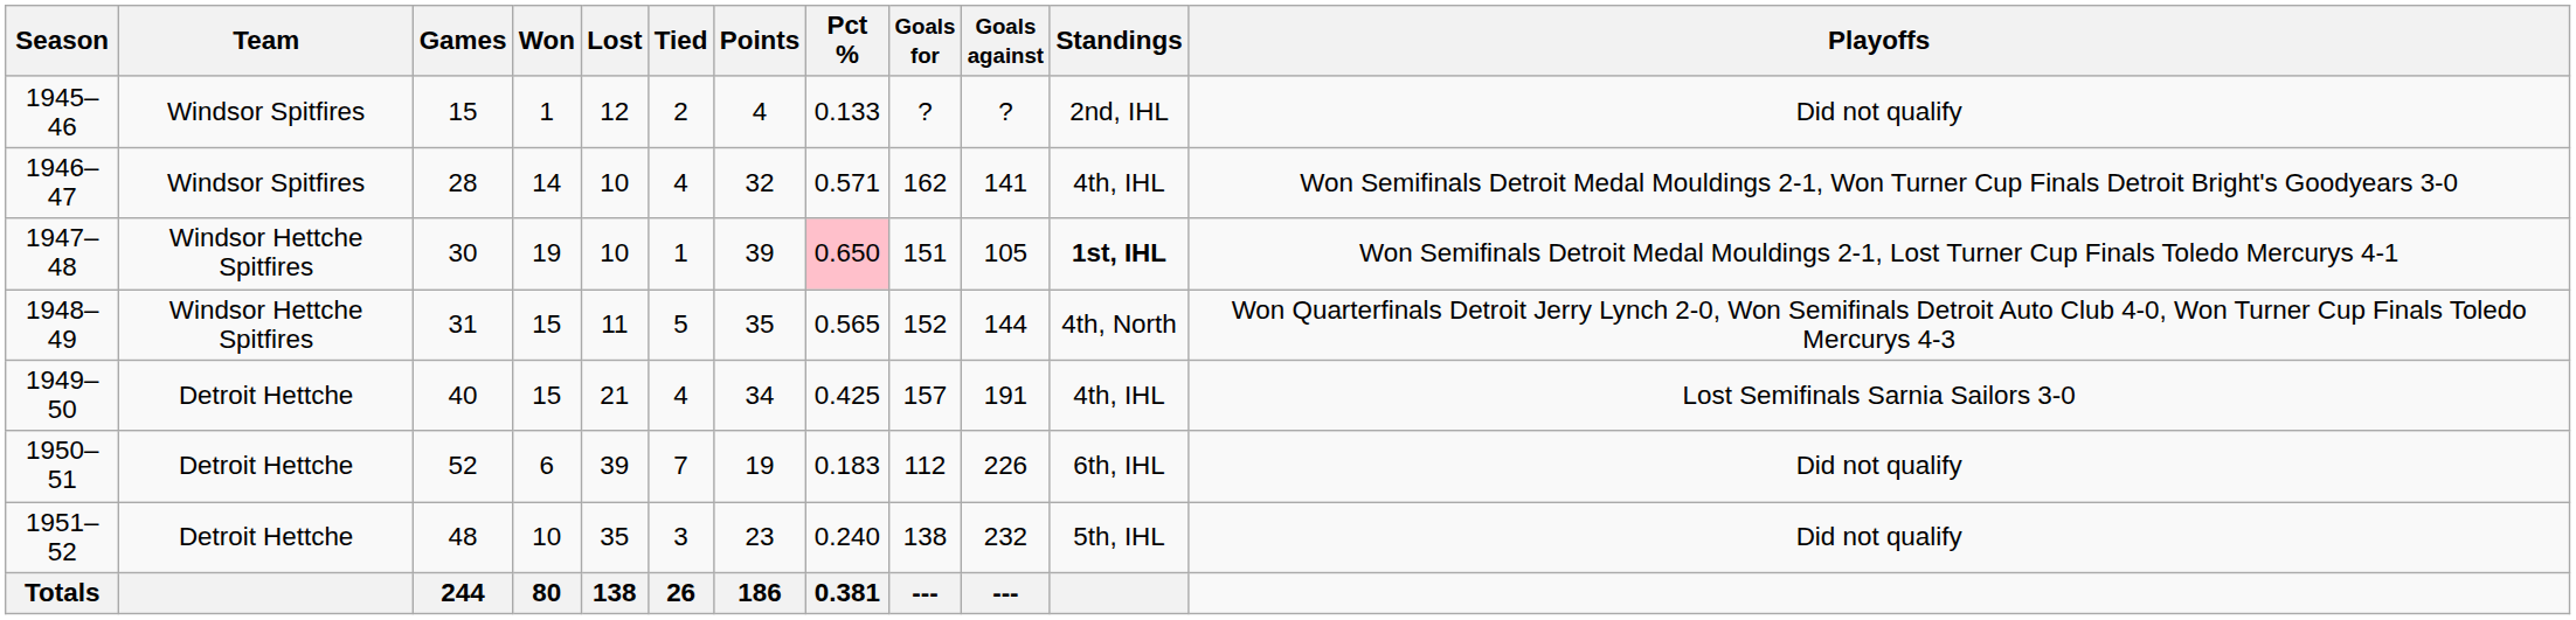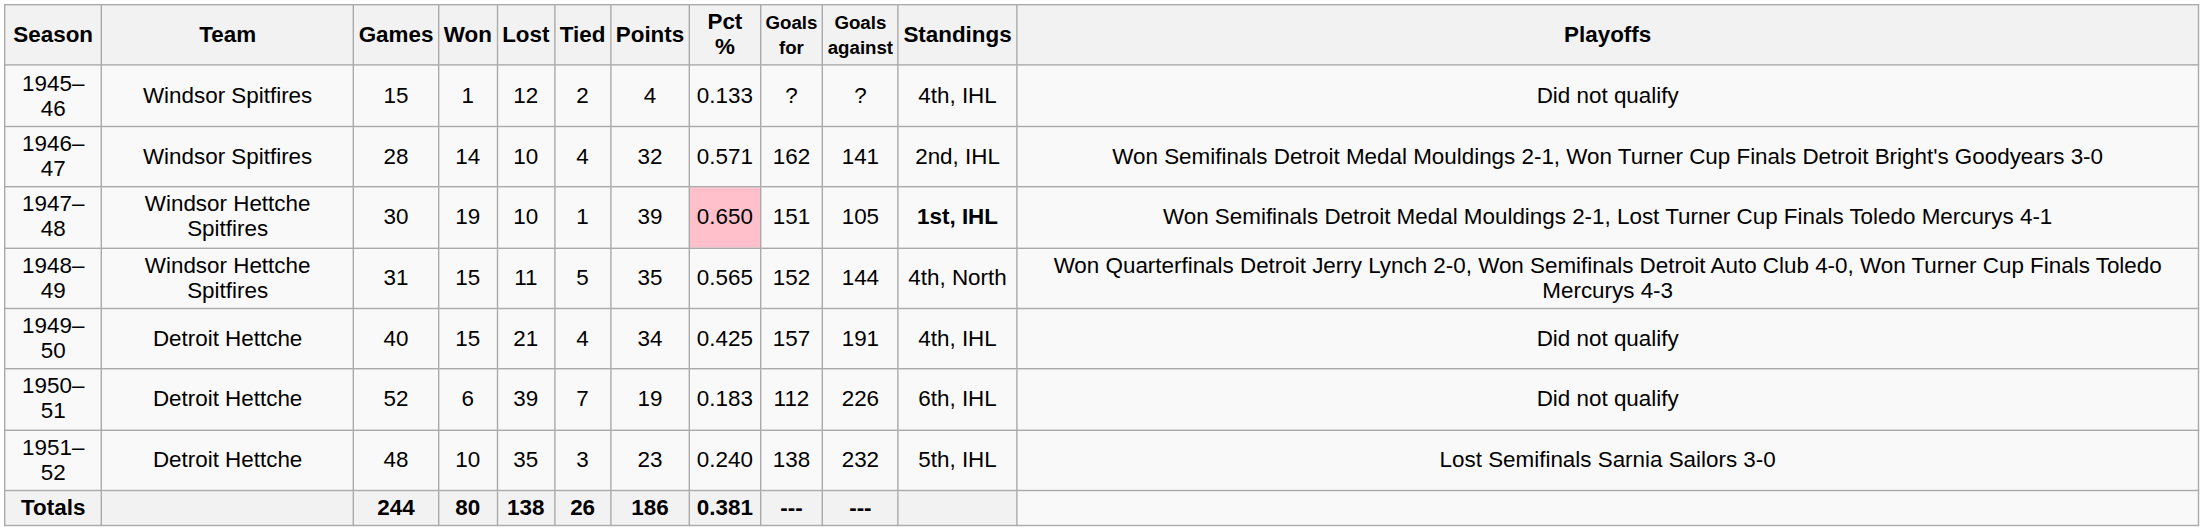1945–46 | Standings: 2nd, IHL -> 4th, IHL
1946–47 | Standings: 4th, IHL -> 2nd, IHL
1949–50 | Playoffs: Lost Semifinals Sarnia Sailors 3-0 -> Did not qualify
1951–52 | Playoffs: Did not qualify -> Lost Semifinals Sarnia Sailors 3-0
